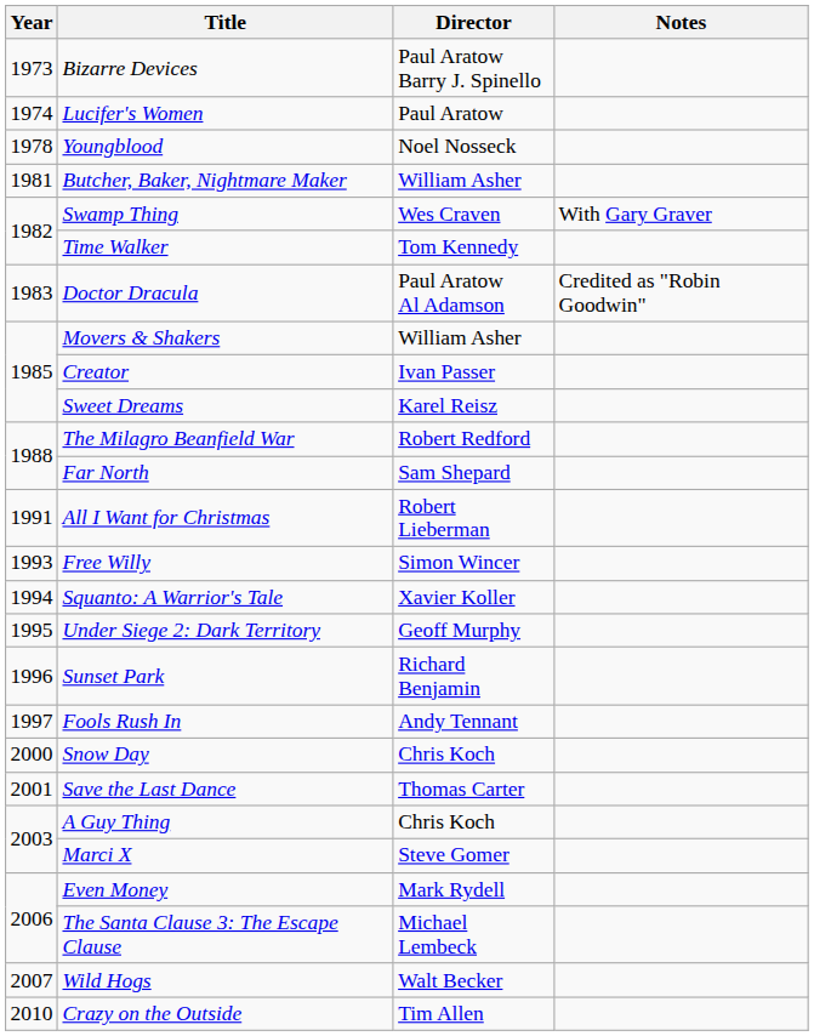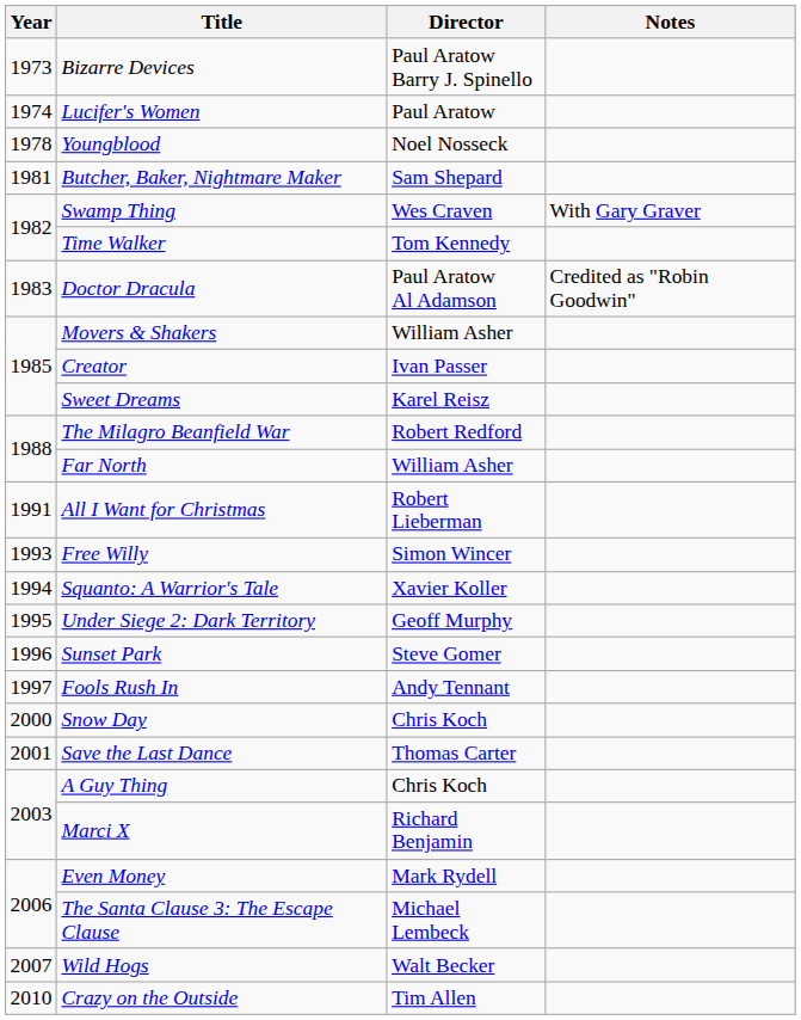Butcher, Baker, Nightmare Maker | Director: William Asher -> Sam Shepard
Far North | Director: Sam Shepard -> William Asher
Sunset Park | Director: Richard Benjamin -> Steve Gomer
Marci X | Director: Steve Gomer -> Richard Benjamin
